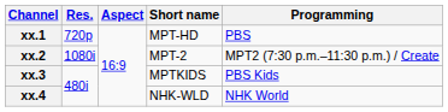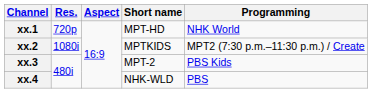xx.1 | Programming: PBS -> NHK World
xx.2 | Short name: MPT-2 -> MPTKIDS
xx.3 | Short name: MPTKIDS -> MPT-2
xx.4 | Programming: NHK World -> PBS
